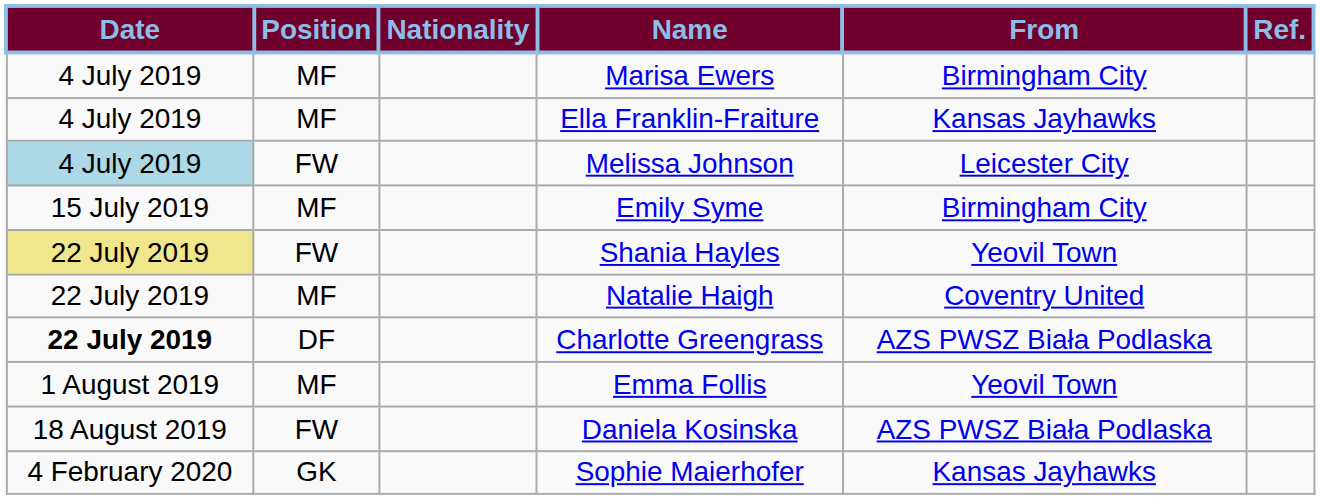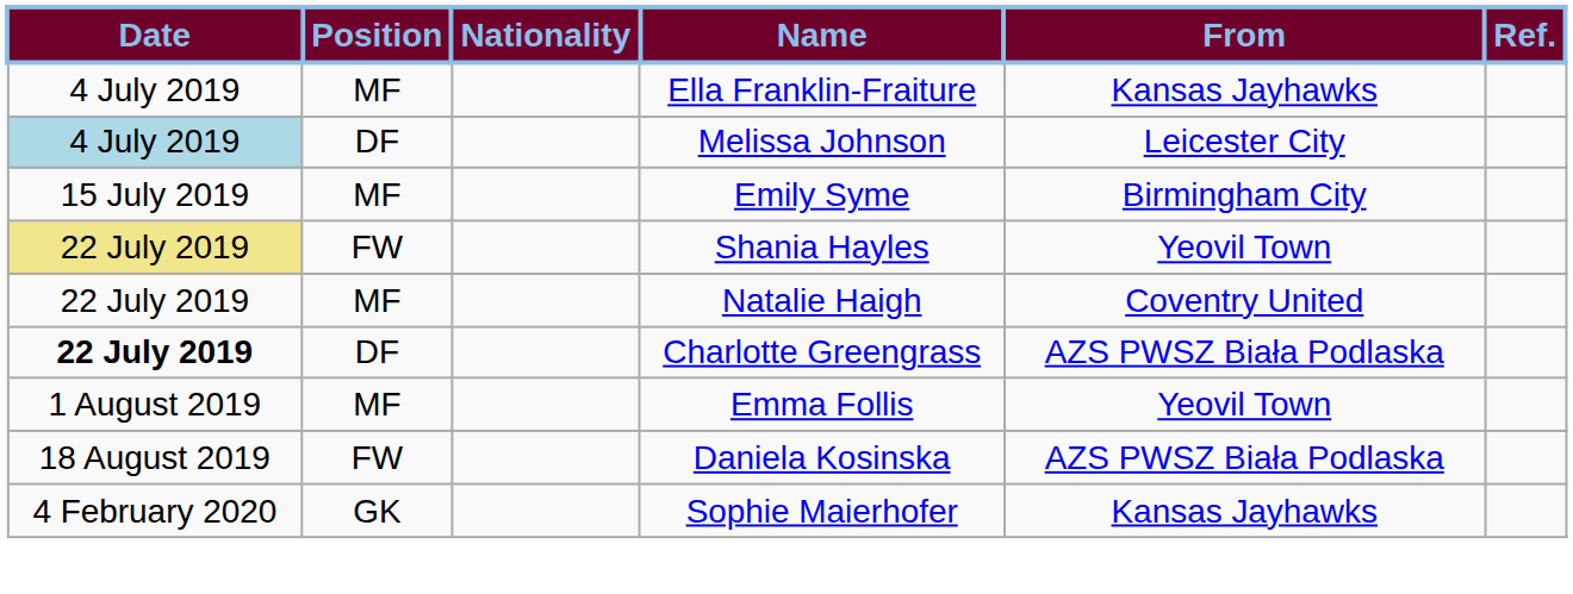- row: 4 July 2019 | MF | Marisa Ewers | Birmingham City
Melissa Johnson | Position: FW -> DF
